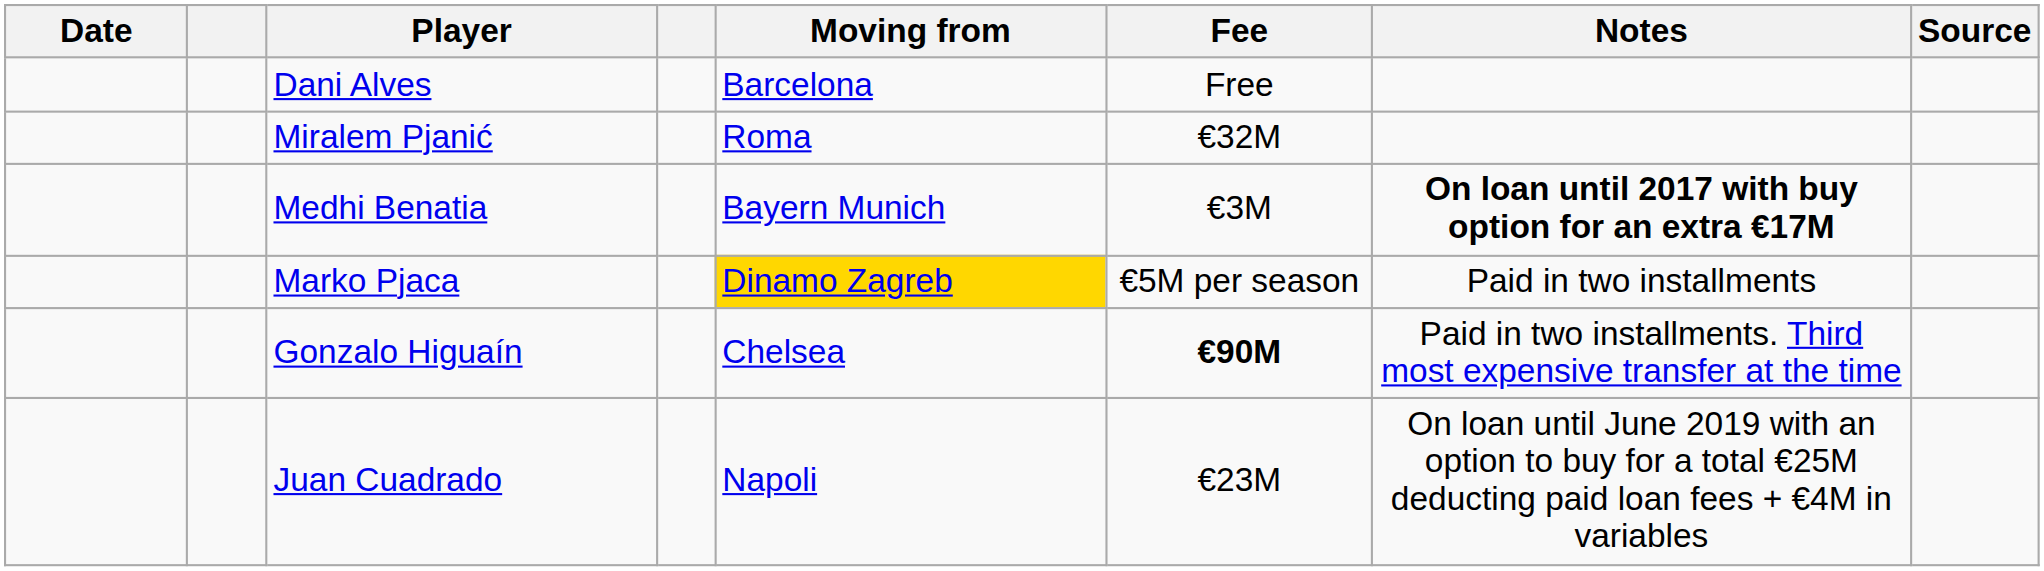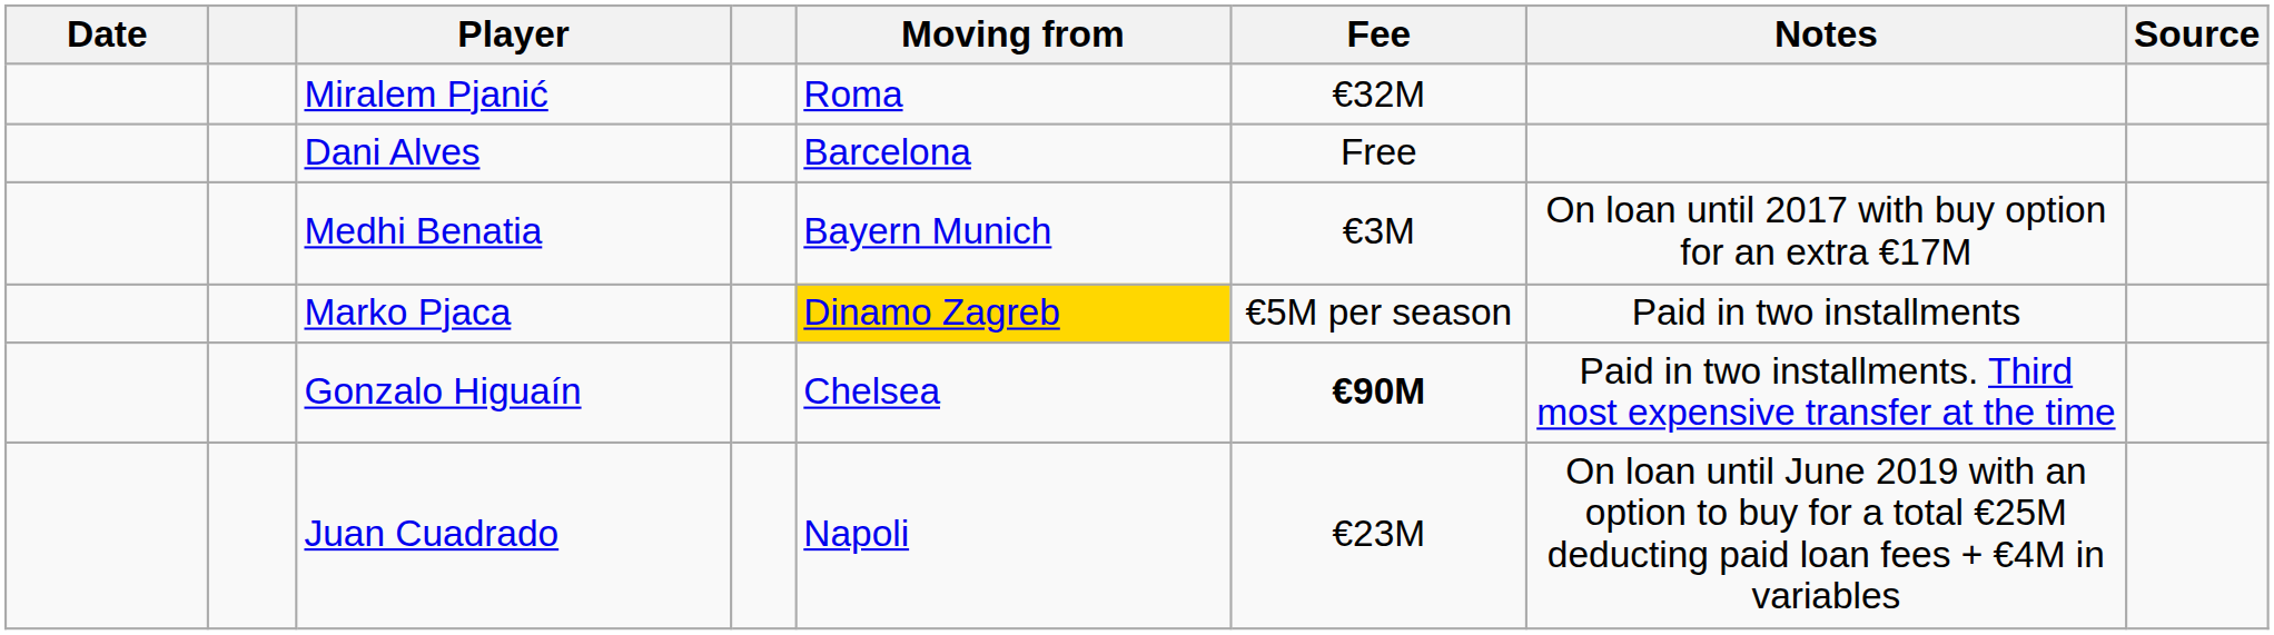rows swapped: Miralem Pjanić <-> Dani Alves
Medhi Benatia | Notes: bold -> normal
